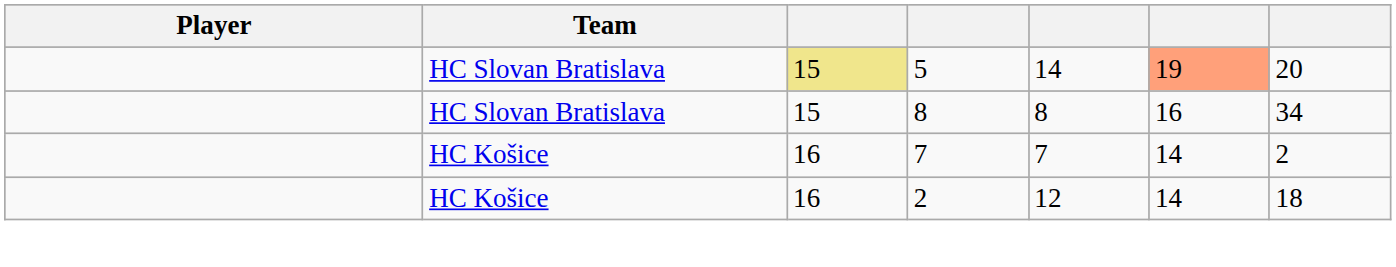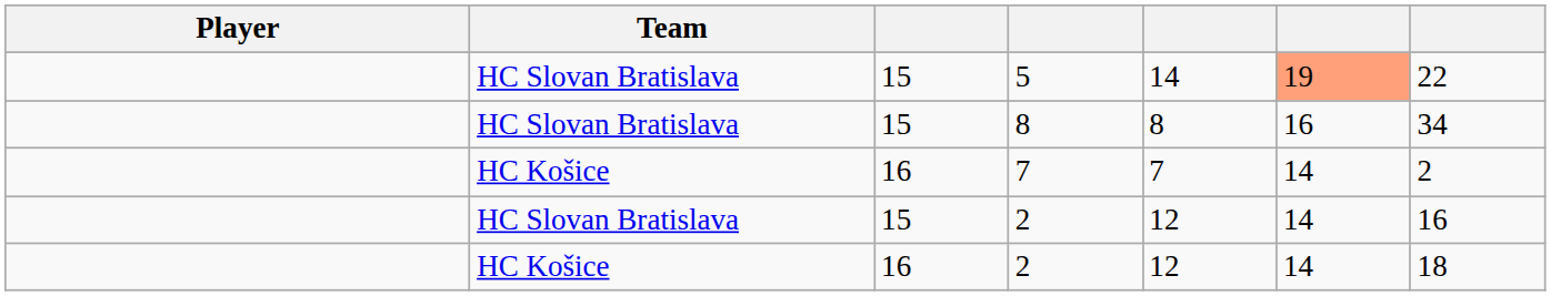5 | column 3: khaki background -> no background
5 | column 7: 20 -> 22
+ row: HC Slovan Bratislava | 15 | 2 | 12 | 14 | 16
